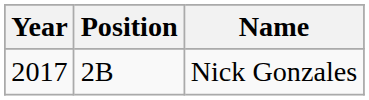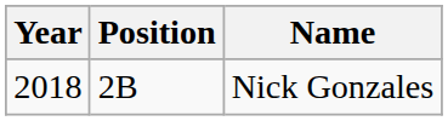Nick Gonzales | Year: 2017 -> 2018
